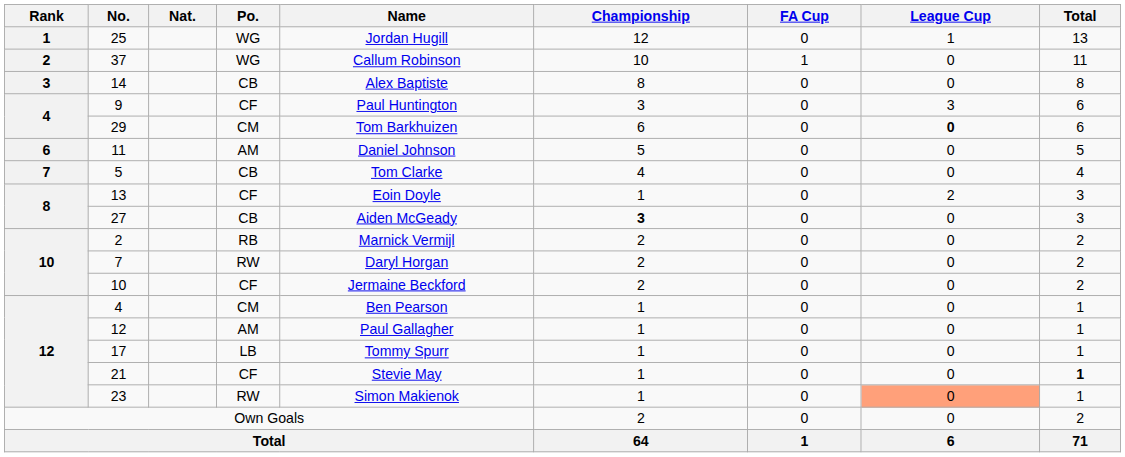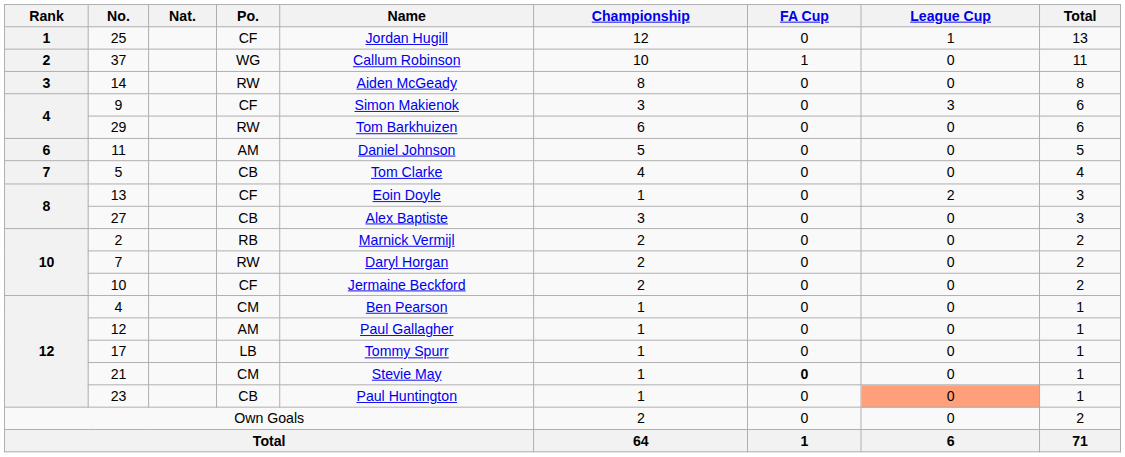25 | Po.: WG -> CF
14 | Po.: CB -> RW
14 | Name: Alex Baptiste -> Aiden McGeady
9 | Name: Paul Huntington -> Simon Makienok
29 | Po.: CM -> RW
29 | League Cup: bold -> normal
27 | Name: Aiden McGeady -> Alex Baptiste
27 | Championship: bold -> normal
21 | Po.: CF -> CM
21 | FA Cup: normal -> bold
21 | Total: bold -> normal
23 | Po.: RW -> CB
23 | Name: Simon Makienok -> Paul Huntington
